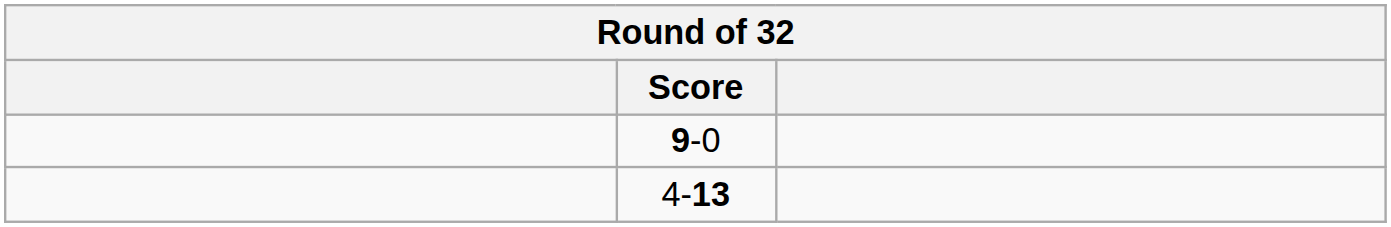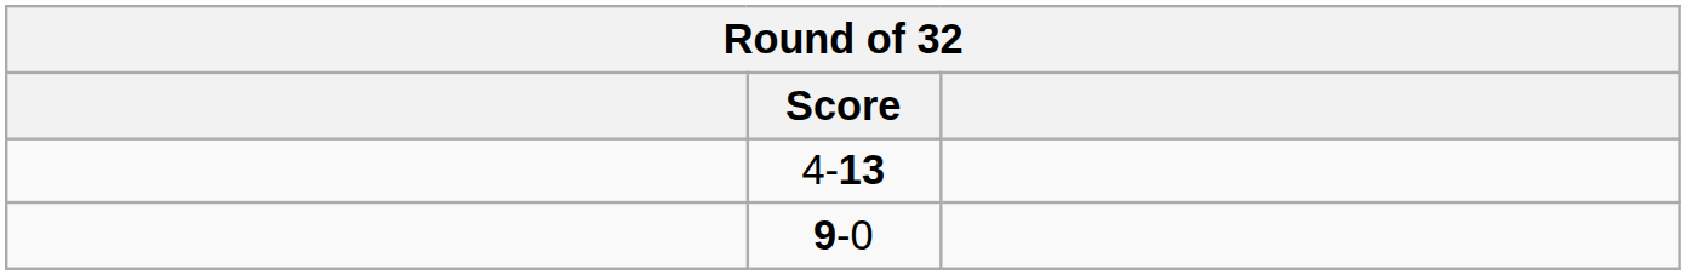rows swapped: 4-13 <-> 9-0
